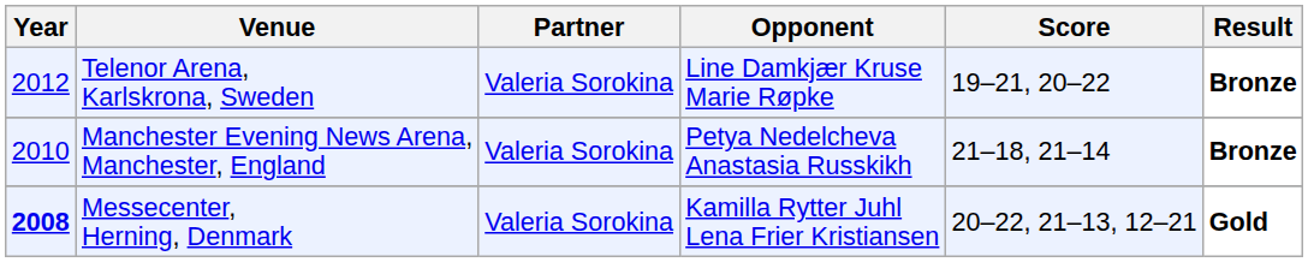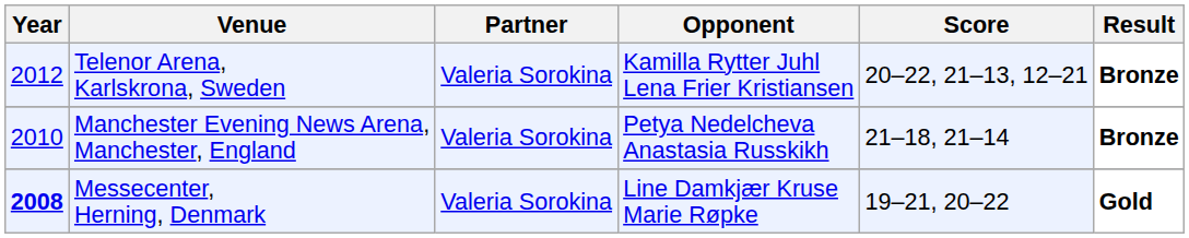Telenor Arena, Karlskrona, Sweden | Opponent: Line Damkjær Kruse Marie Røpke -> Kamilla Rytter Juhl Lena Frier Kristiansen
Telenor Arena, Karlskrona, Sweden | Score: 19–21, 20–22 -> 20–22, 21–13, 12–21
Messecenter, Herning, Denmark | Opponent: Kamilla Rytter Juhl Lena Frier Kristiansen -> Line Damkjær Kruse Marie Røpke
Messecenter, Herning, Denmark | Score: 20–22, 21–13, 12–21 -> 19–21, 20–22
